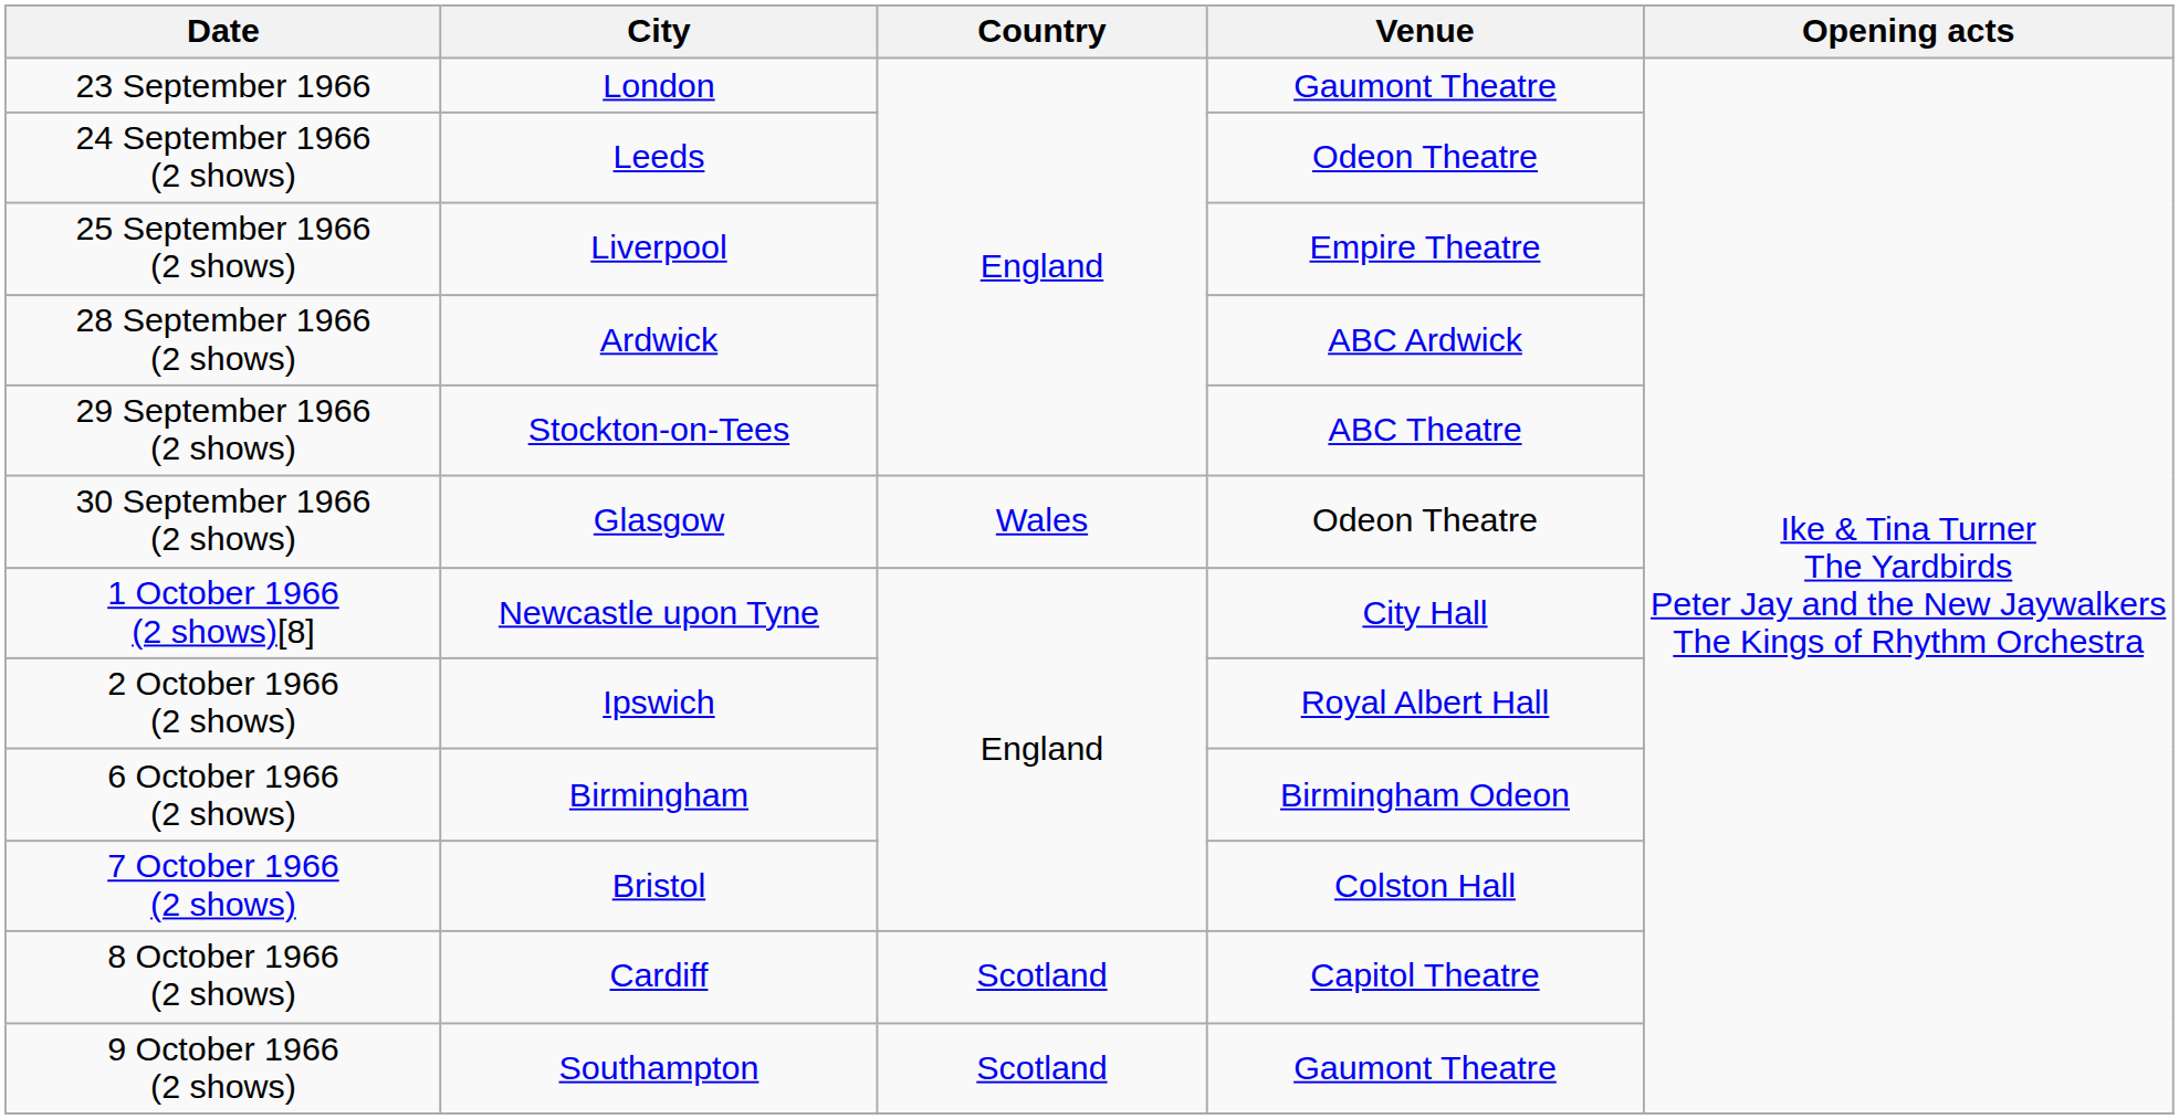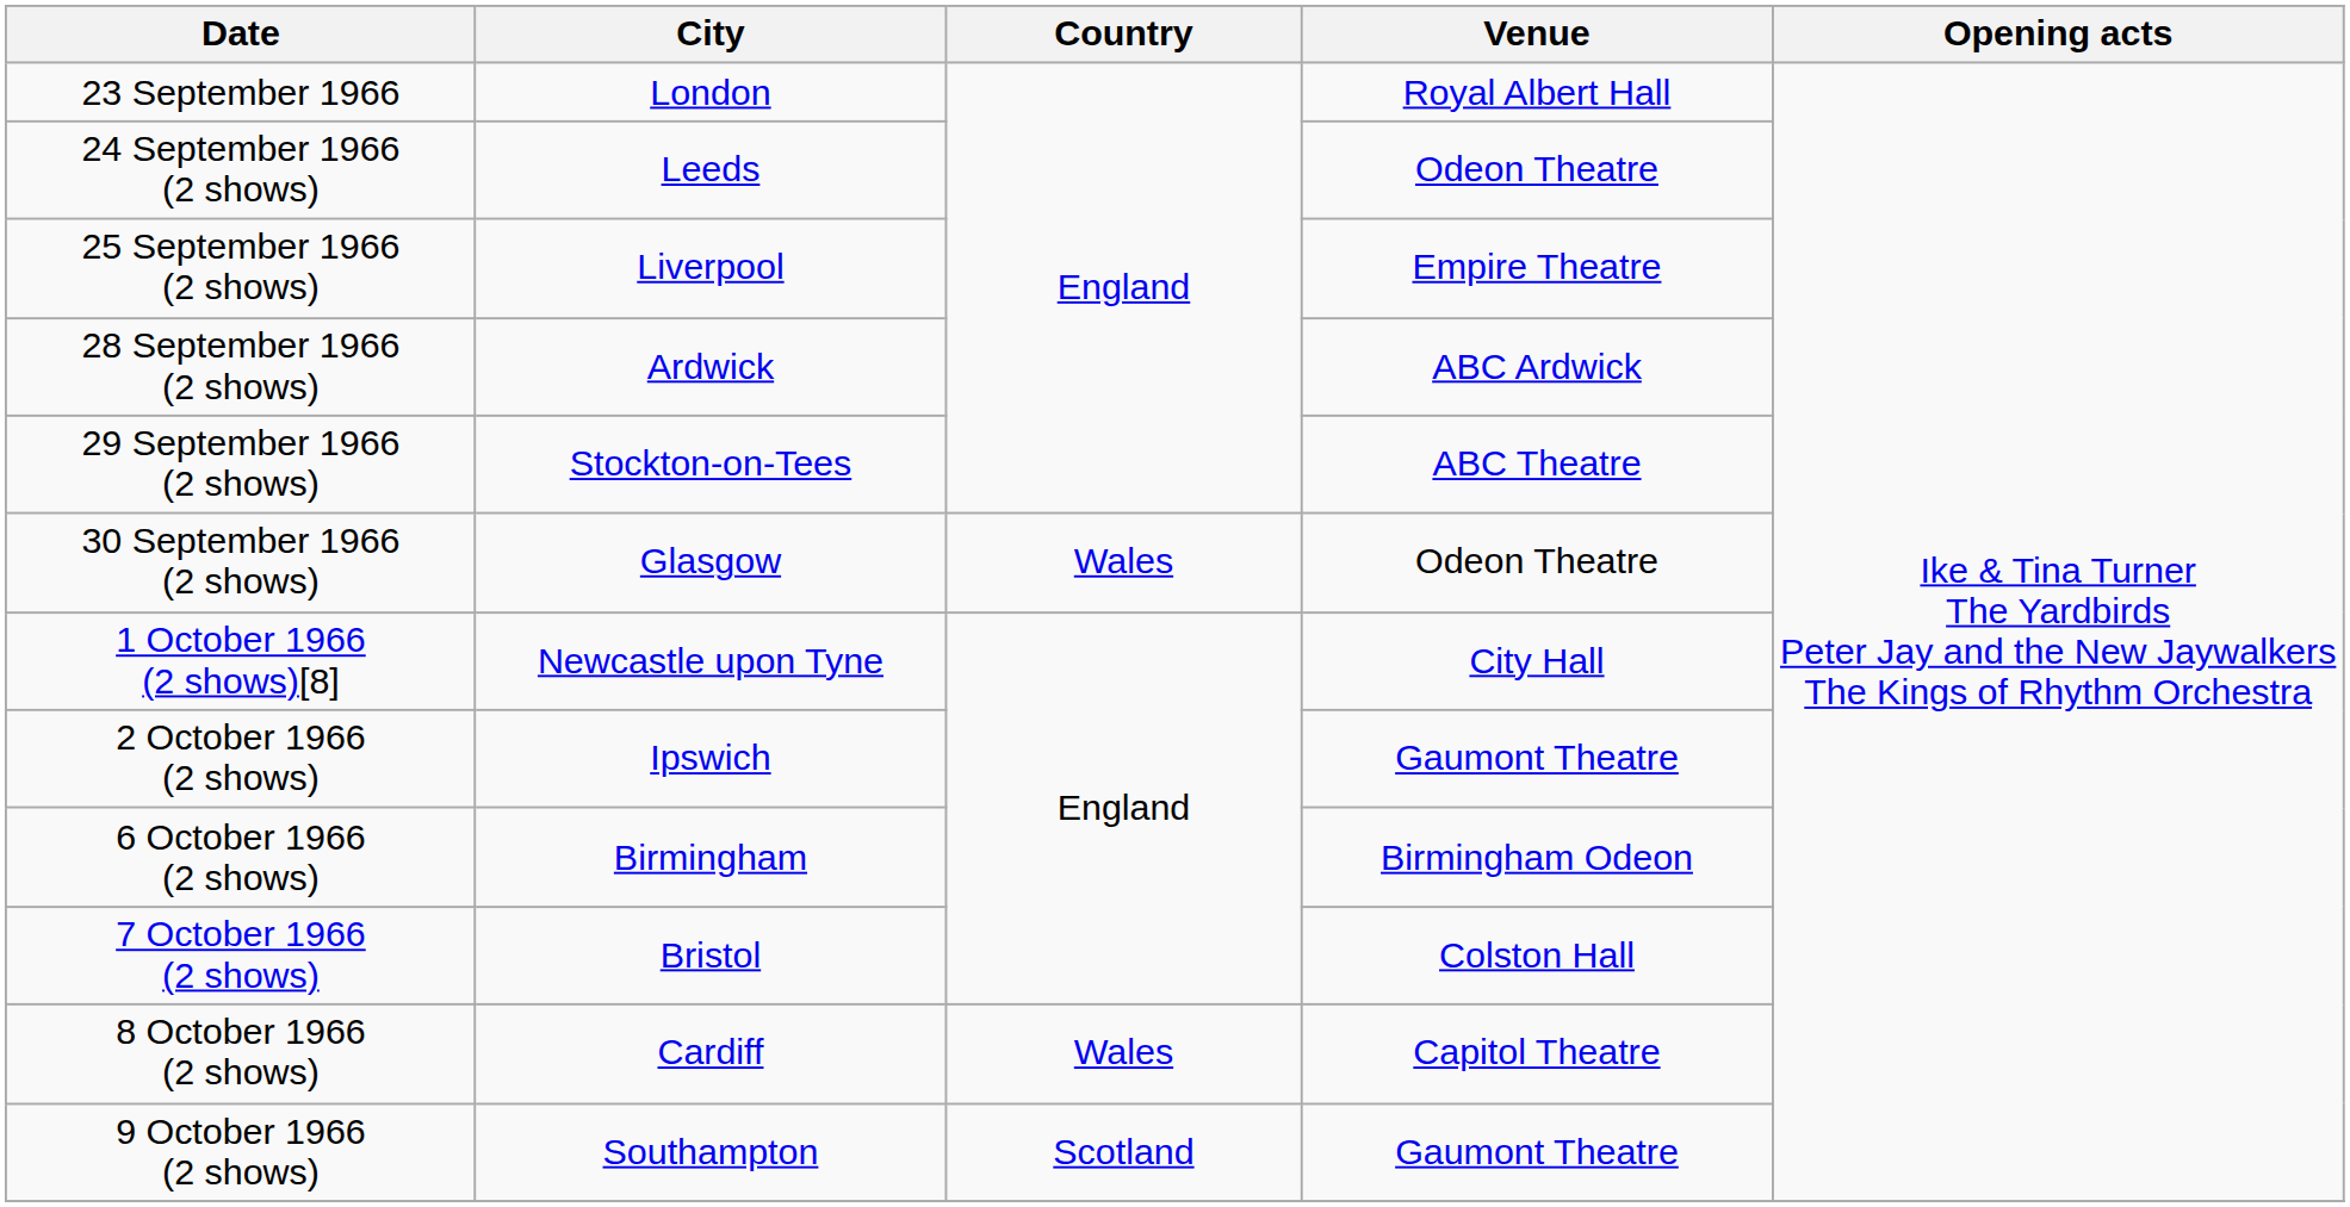23 September 1966 | Venue: Gaumont Theatre -> Royal Albert Hall
2 October 1966 (2 shows) | Venue: Royal Albert Hall -> Gaumont Theatre
8 October 1966 (2 shows) | Country: Scotland -> Wales
